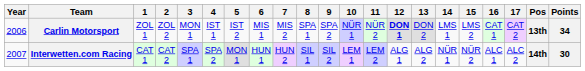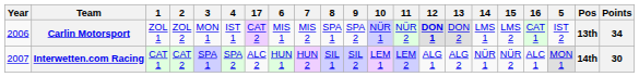columns swapped: 5 <-> 17
